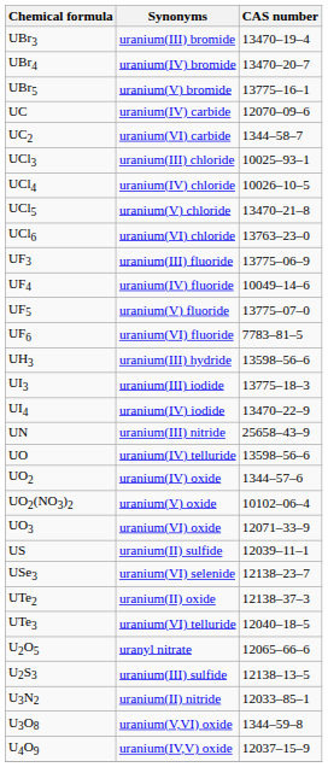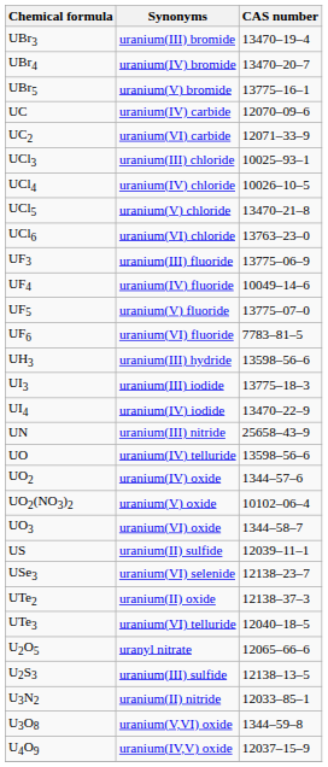UC2 | CAS number: 1344–58–7 -> 12071–33–9
UO3 | CAS number: 12071–33–9 -> 1344–58–7
